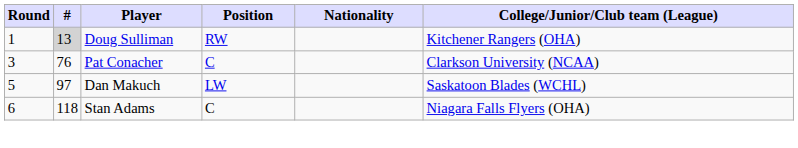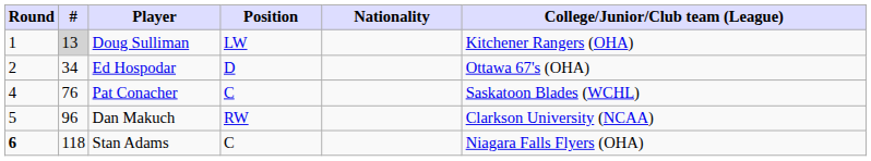Doug Sulliman | Position: RW -> LW
+ row: 2 | 34 | Ed Hospodar | D | Ottawa 67's (OHA)
Pat Conacher | Round: 3 -> 4
Pat Conacher | College/Junior/Club team (League): Clarkson University (NCAA) -> Saskatoon Blades (WCHL)
Dan Makuch | #: 97 -> 96
Dan Makuch | Position: LW -> RW
Dan Makuch | College/Junior/Club team (League): Saskatoon Blades (WCHL) -> Clarkson University (NCAA)
Stan Adams | Round: normal -> bold
